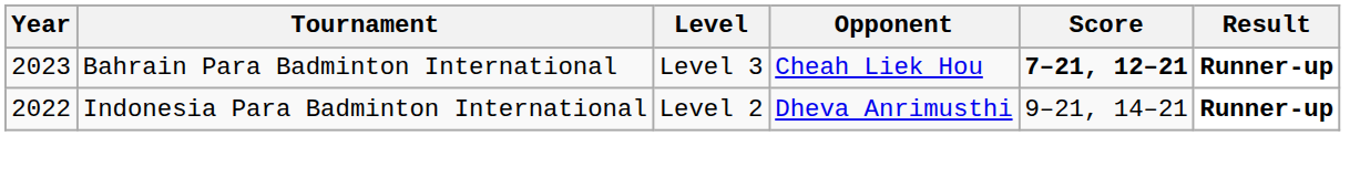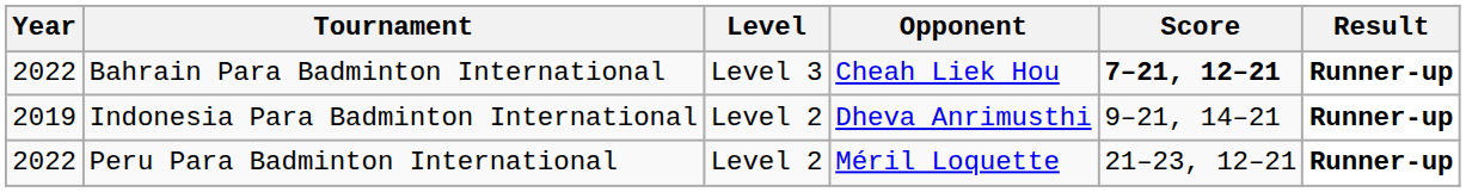Bahrain Para Badminton International | Year: 2023 -> 2022
Indonesia Para Badminton International | Year: 2022 -> 2019
+ row: 2022 | Peru Para Badminton International | Level 2 | Méril Loquette | 21–23, 12–21 | Runner-up
